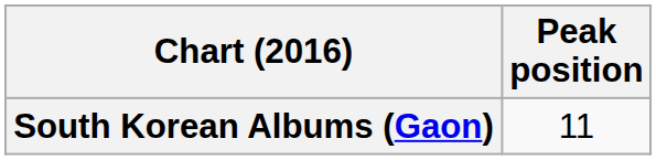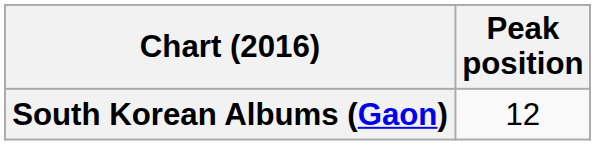South Korean Albums (Gaon) | Peak position: 11 -> 12
